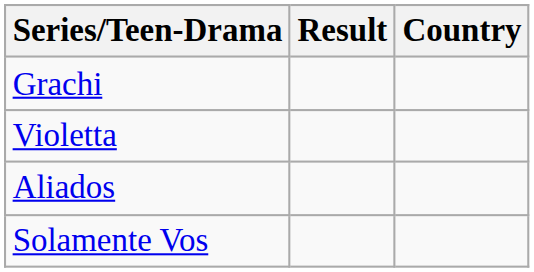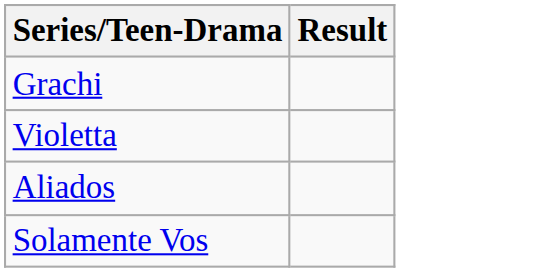- column: Country
